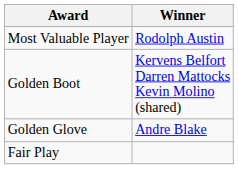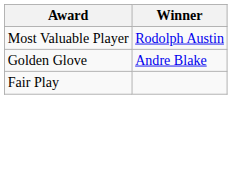- row: Golden Boot | Kervens Belfort Darren Mattocks Kevin Molino (shared)
